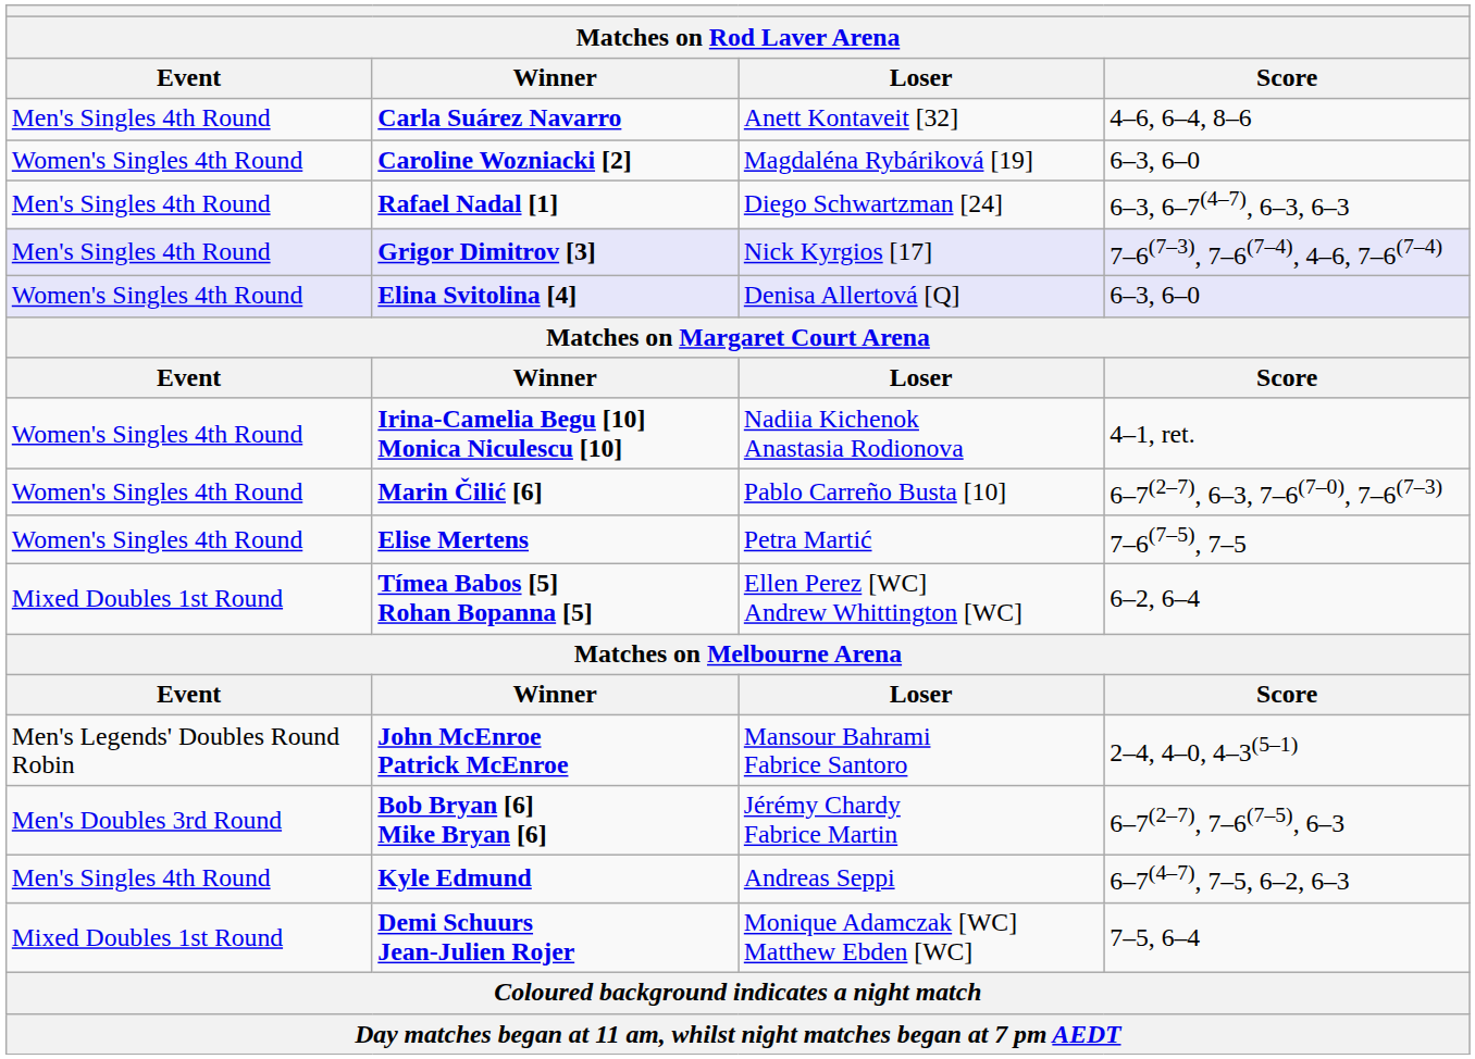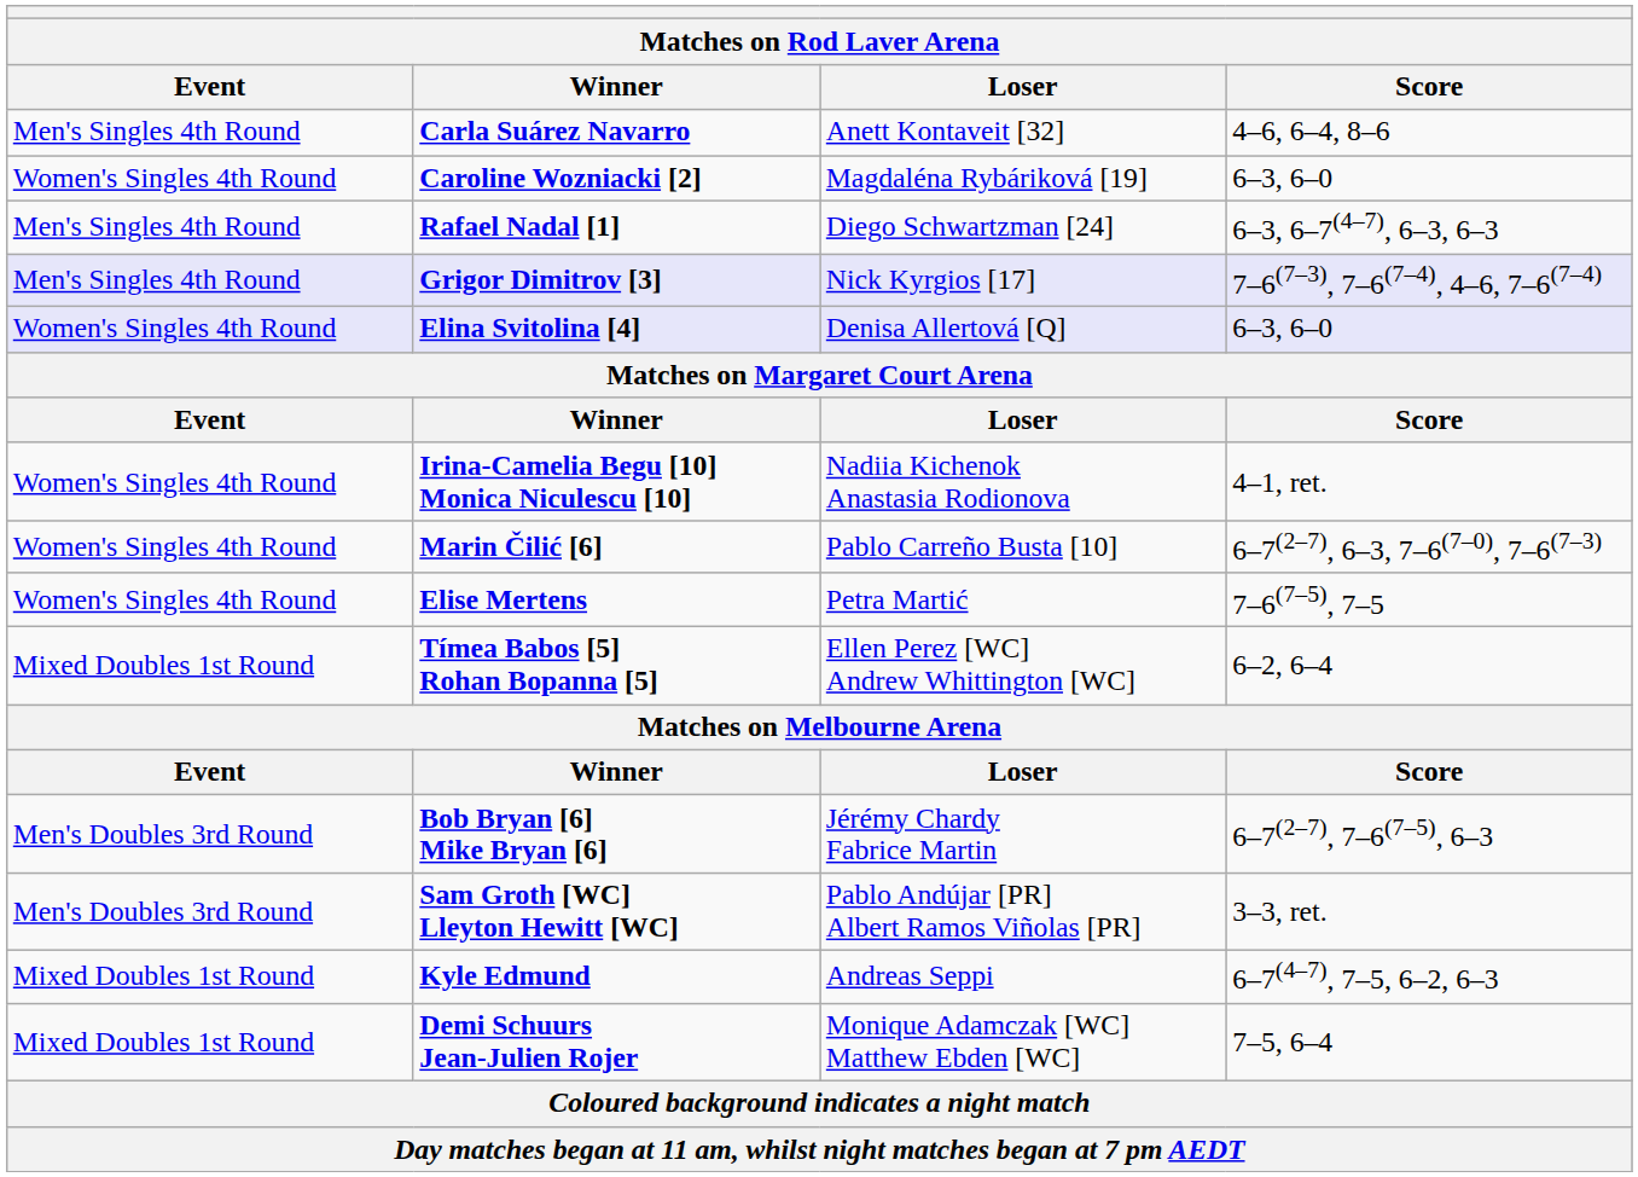- row: Men's Legends' Doubles Round Robin | John McEnroe Patrick McEnroe | Mansour Bahrami Fabrice Santoro | 2–4, 4–0, 4–3(5–1)
+ row: Men's Doubles 3rd Round | Sam Groth [WC] Lleyton Hewitt [WC] | Pablo Andújar [PR] Albert Ramos Viñolas [PR] | 3–3, ret.
Kyle Edmund | Event: Men's Singles 4th Round -> Mixed Doubles 1st Round
